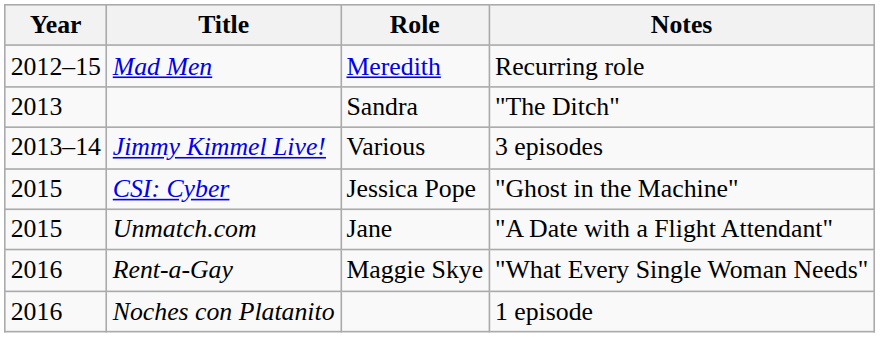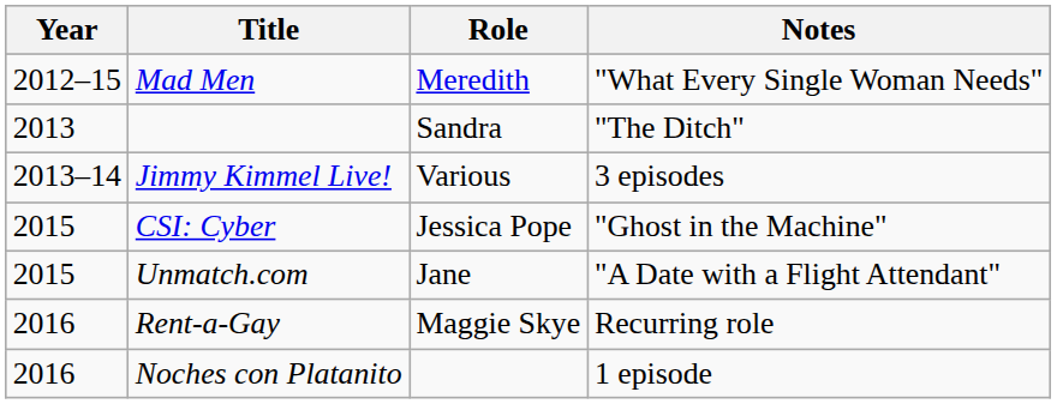Mad Men | Notes: Recurring role -> "What Every Single Woman Needs"
Rent-a-Gay | Notes: "What Every Single Woman Needs" -> Recurring role
